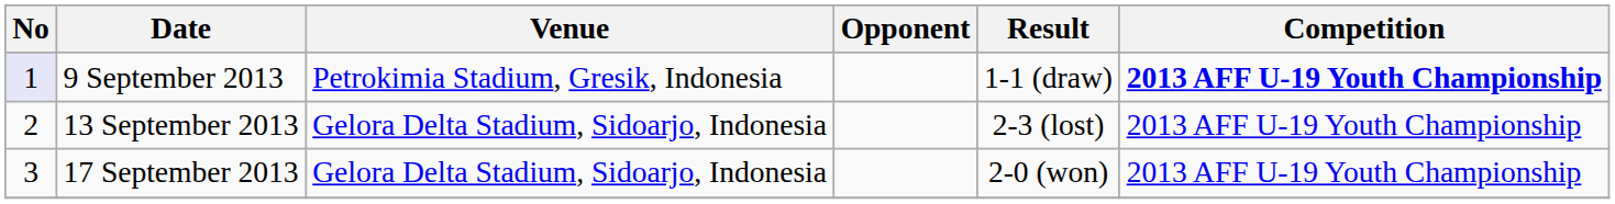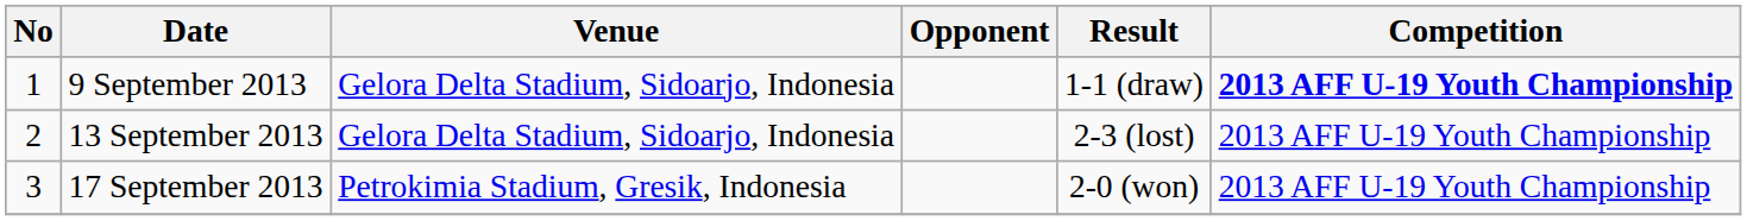9 September 2013 | No: lavender background -> no background
9 September 2013 | Venue: Petrokimia Stadium, Gresik, Indonesia -> Gelora Delta Stadium, Sidoarjo, Indonesia
17 September 2013 | Venue: Gelora Delta Stadium, Sidoarjo, Indonesia -> Petrokimia Stadium, Gresik, Indonesia
